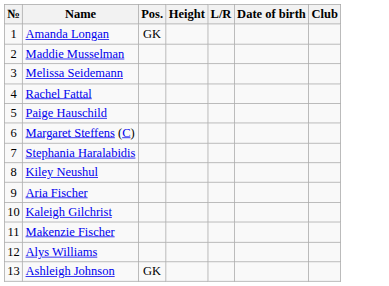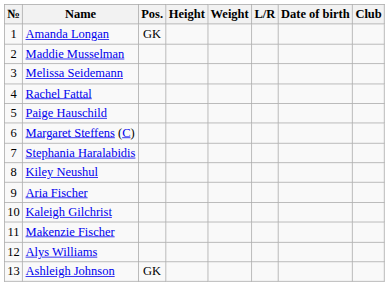+ column: Weight
